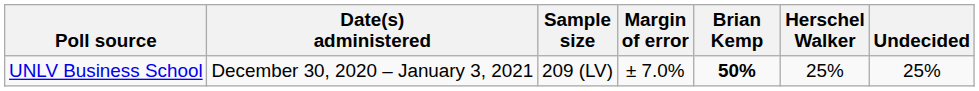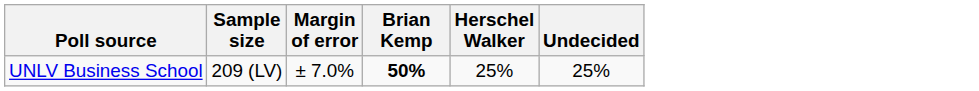- column: Date(s) administered | December 30, 2020 – January 3, 2021
